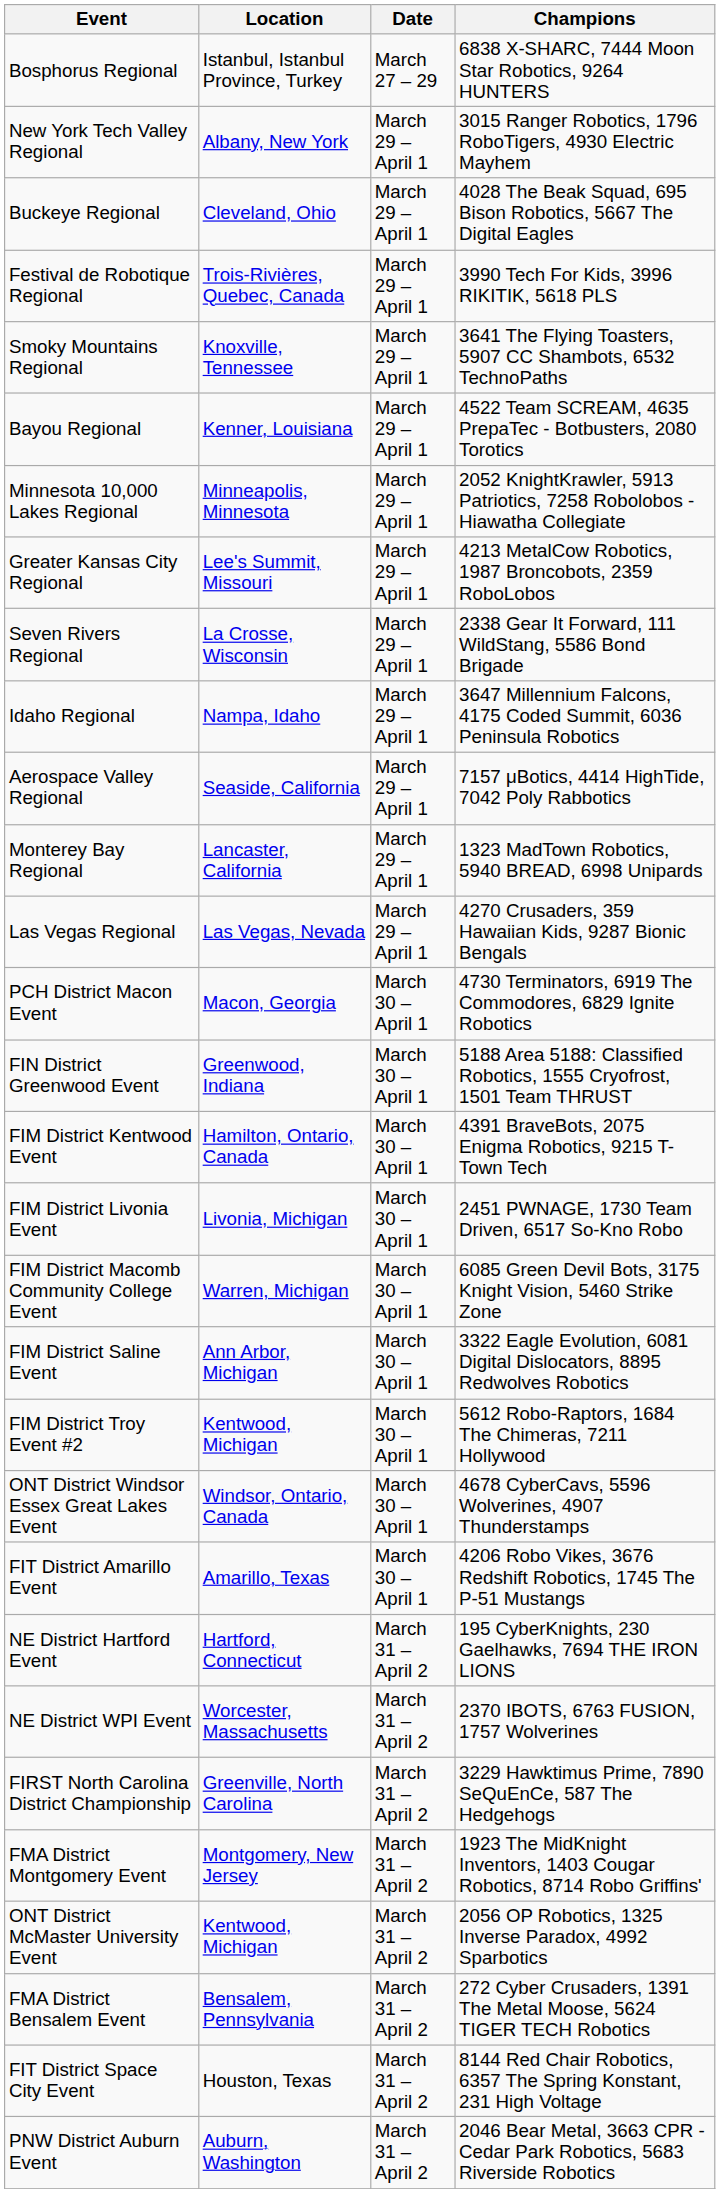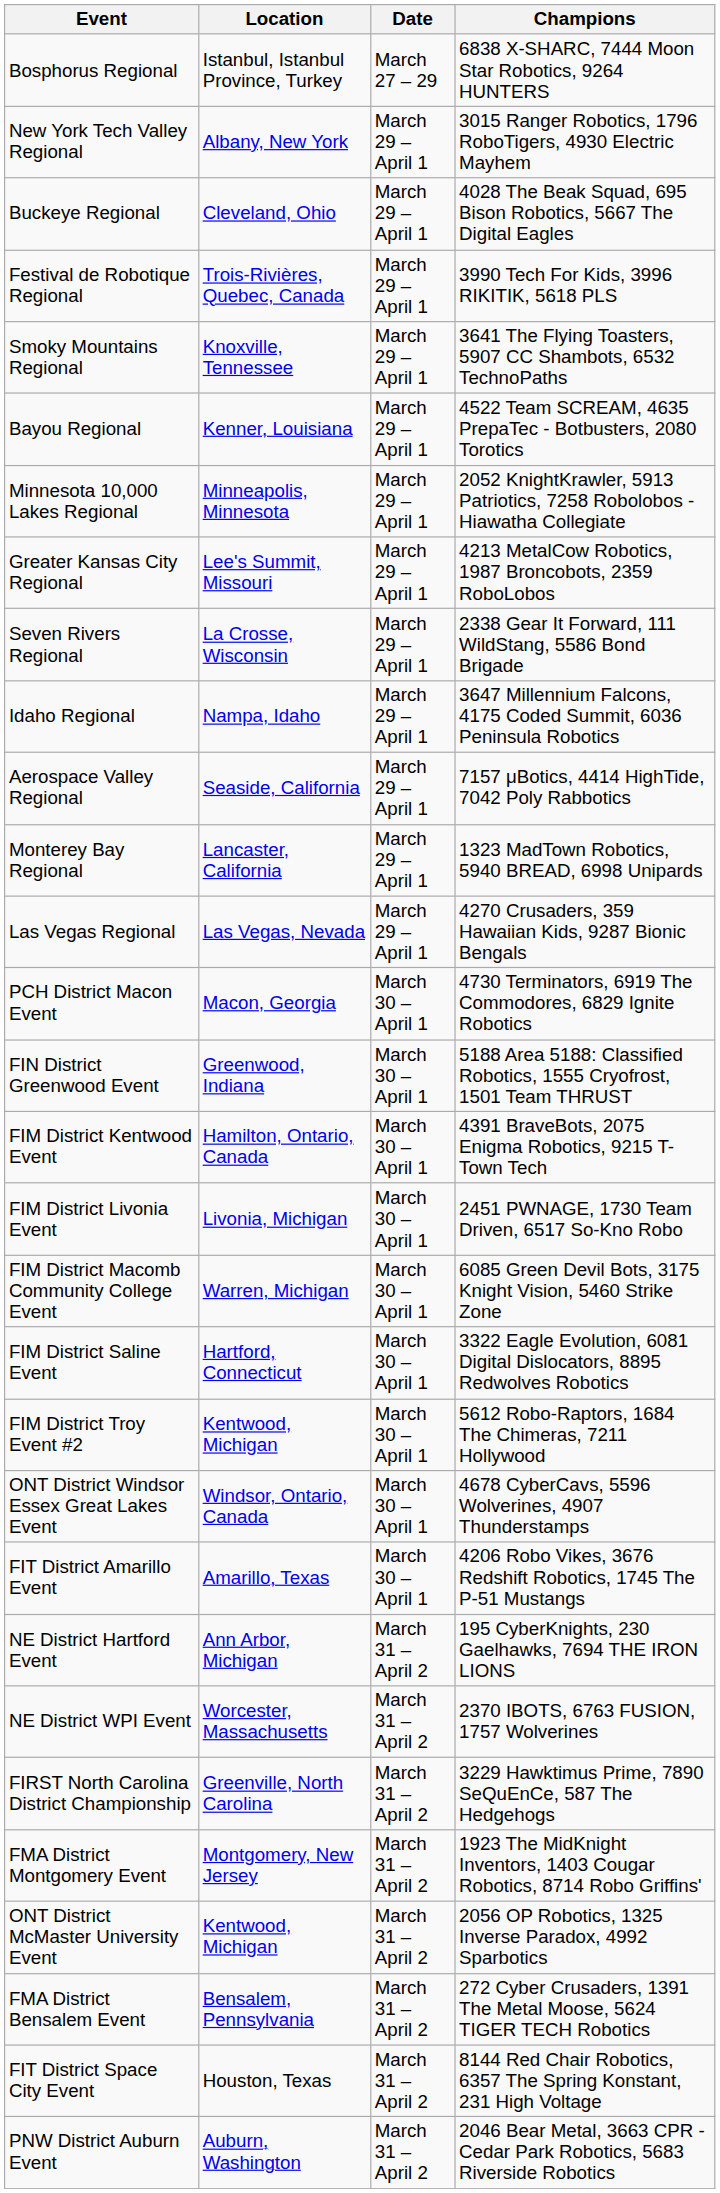FIM District Saline Event | Location: Ann Arbor, Michigan -> Hartford, Connecticut
NE District Hartford Event | Location: Hartford, Connecticut -> Ann Arbor, Michigan
